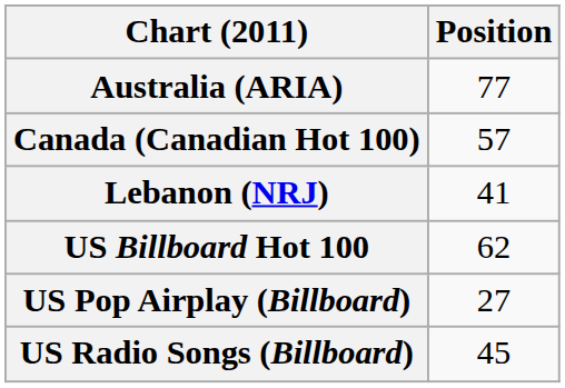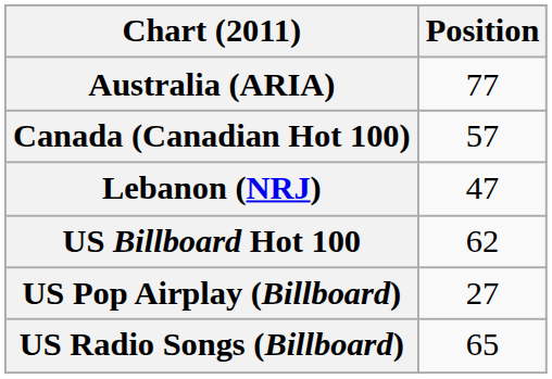Lebanon (NRJ) | Position: 41 -> 47
US Radio Songs (Billboard) | Position: 45 -> 65
